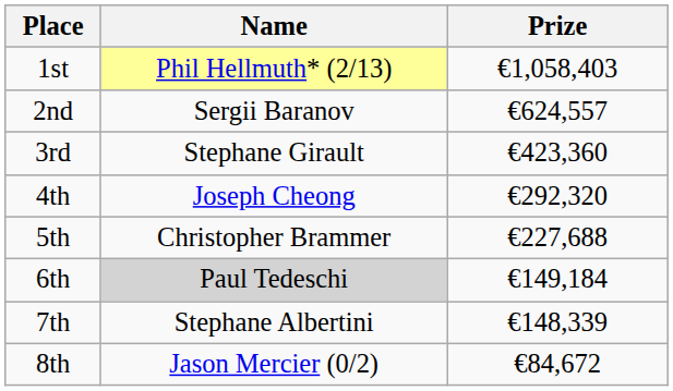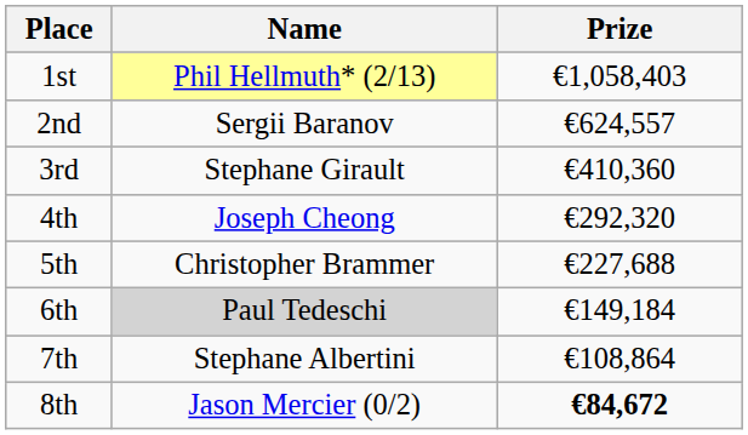3rd | Prize: €423,360 -> €410,360
7th | Prize: €148,339 -> €108,864
8th | Prize: normal -> bold
